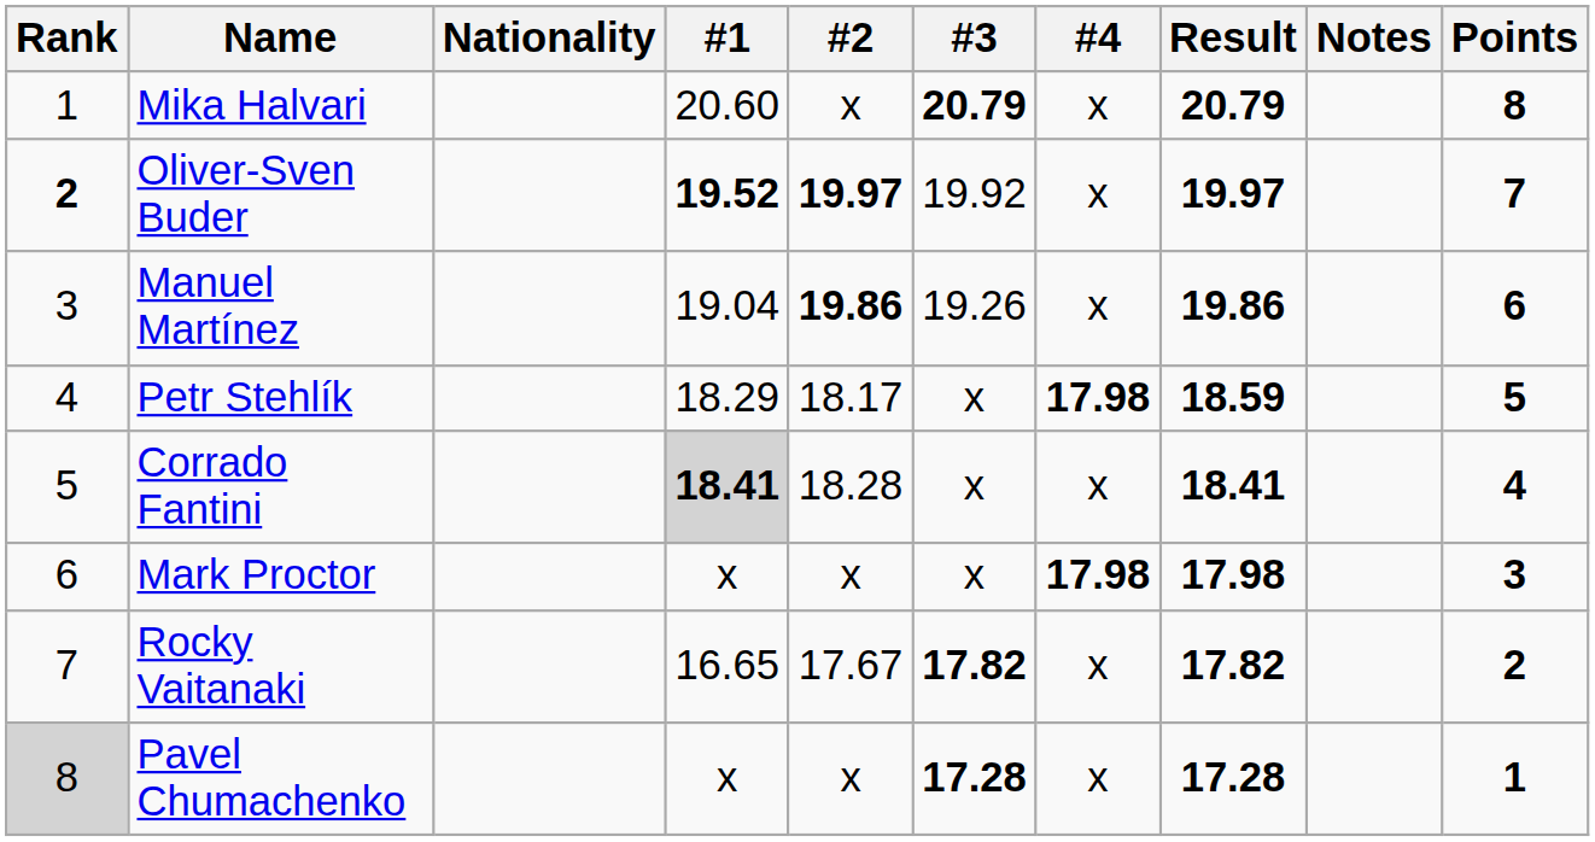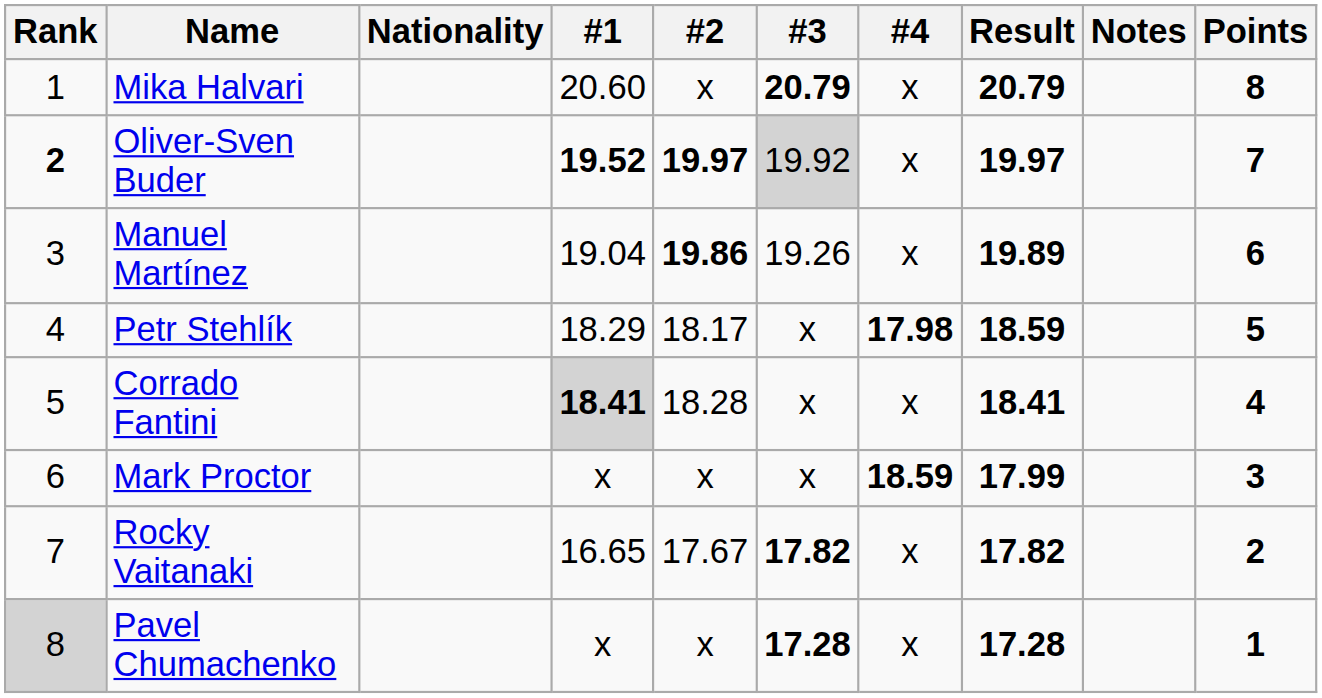Oliver-Sven Buder | #3: no background -> lightgrey background
Manuel Martínez | Result: 19.86 -> 19.89
Mark Proctor | #4: 17.98 -> 18.59
Mark Proctor | Result: 17.98 -> 17.99
